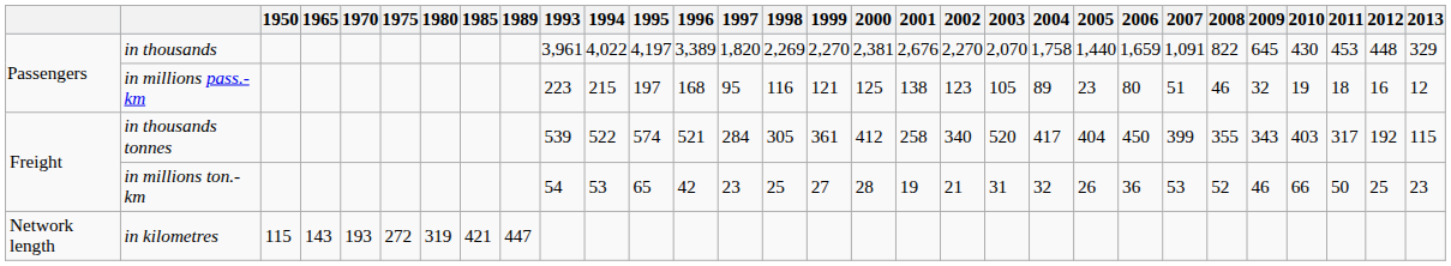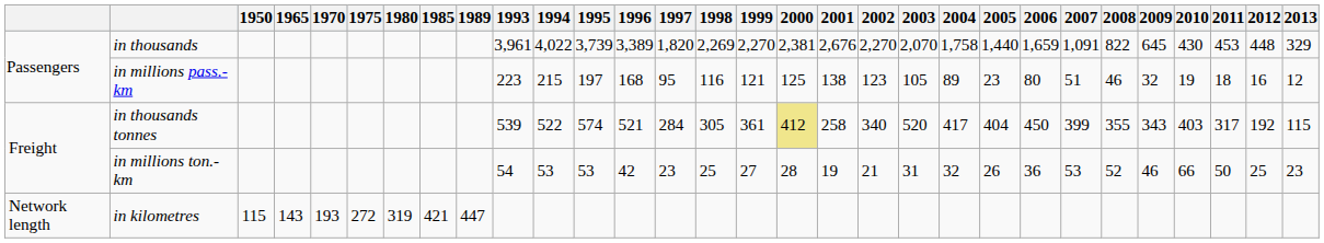in thousands | 1995: 4,197 -> 3,739
in thousands tonnes | 2000: no background -> khaki background
in millions ton.-km | 1995: 65 -> 53
